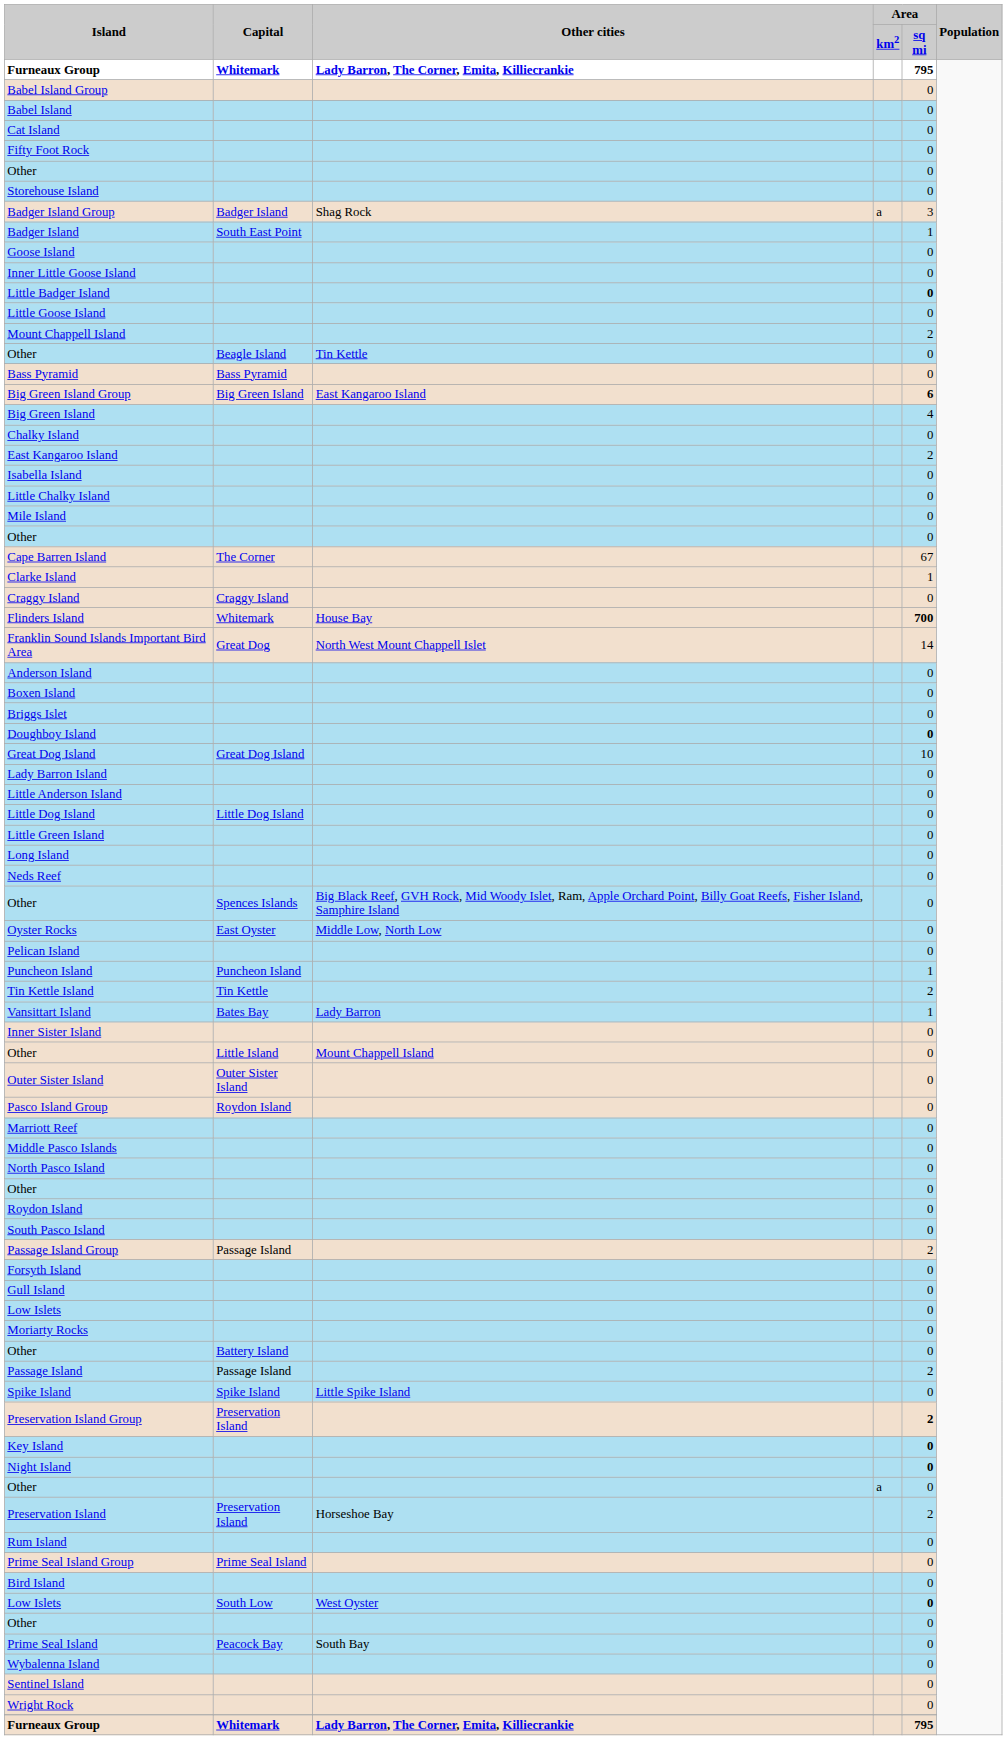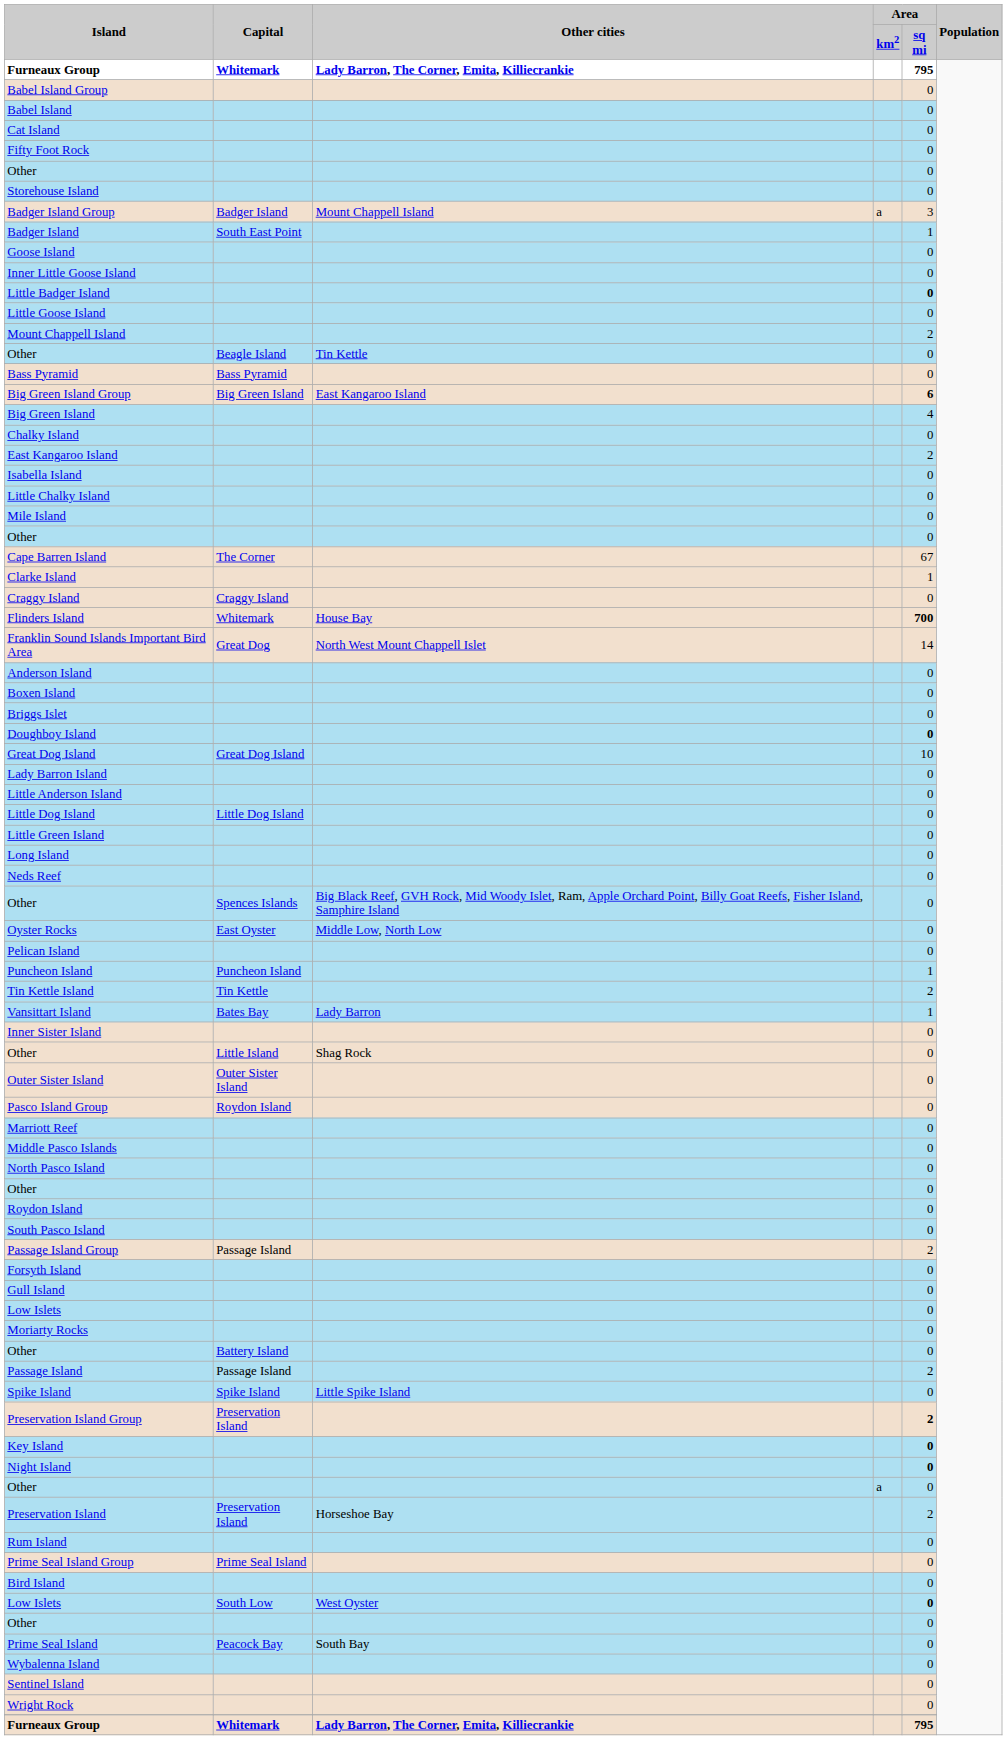Badger Island Group | Other cities: Shag Rock -> Mount Chappell Island
Other / Little Island | Other cities: Mount Chappell Island -> Shag Rock
